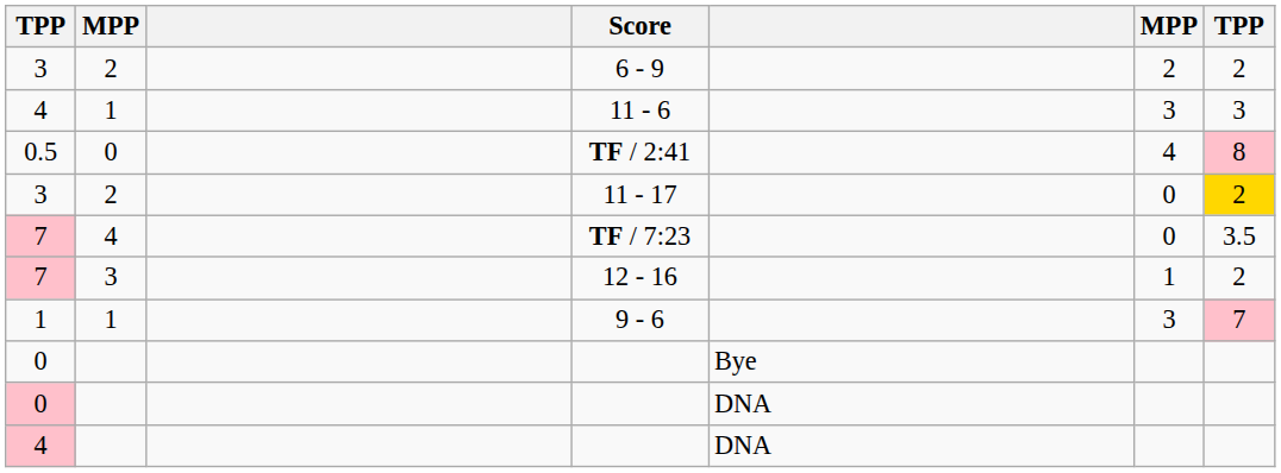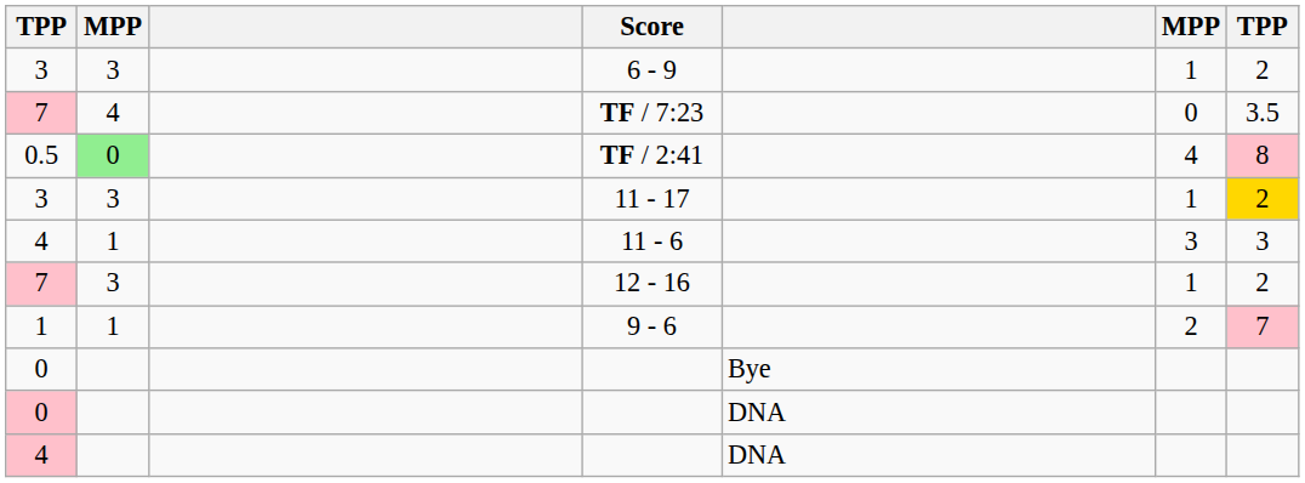6 - 9 | column 2: 2 -> 3
6 - 9 | column 6: 2 -> 1
rows swapped: TF / 7:23 <-> 11 - 6
TF / 2:41 | column 2: no background -> lightgreen background
11 - 17 | column 2: 2 -> 3
11 - 17 | column 6: 0 -> 1
9 - 6 | column 6: 3 -> 2
